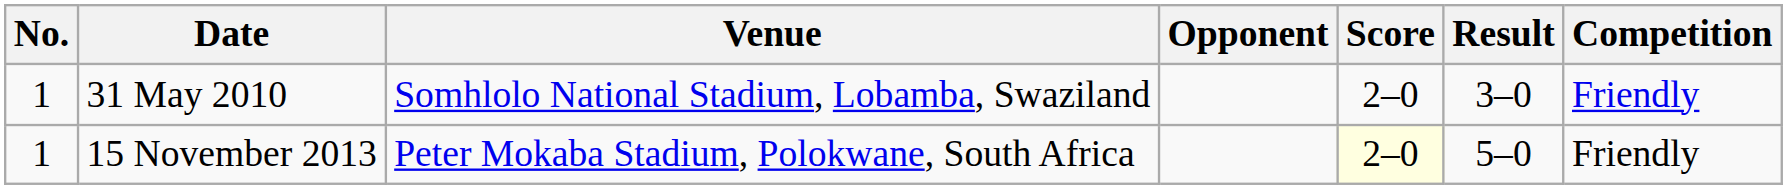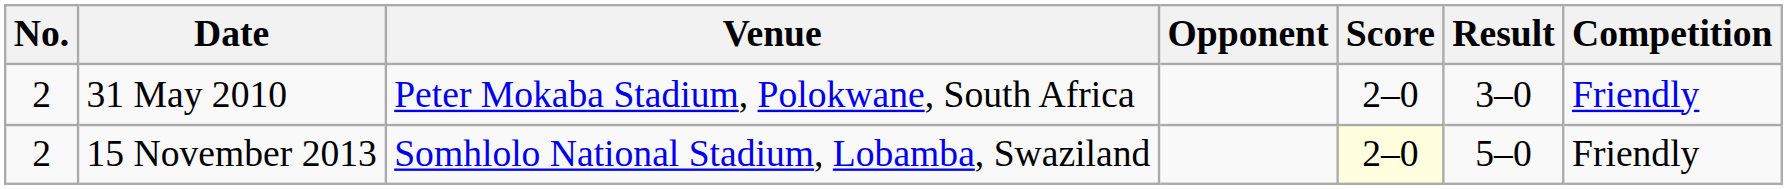31 May 2010 | No.: 1 -> 2
31 May 2010 | Venue: Somhlolo National Stadium, Lobamba, Swaziland -> Peter Mokaba Stadium, Polokwane, South Africa
15 November 2013 | No.: 1 -> 2
15 November 2013 | Venue: Peter Mokaba Stadium, Polokwane, South Africa -> Somhlolo National Stadium, Lobamba, Swaziland
